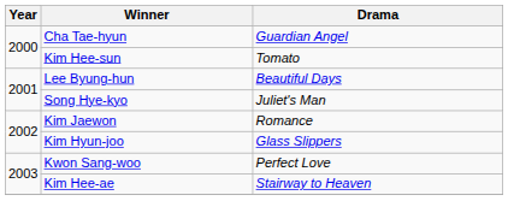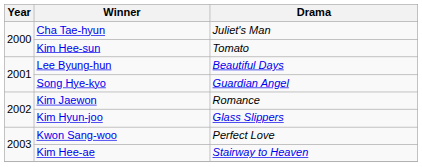Cha Tae-hyun | Drama: Guardian Angel -> Juliet's Man
Song Hye-kyo | Drama: Juliet's Man -> Guardian Angel
